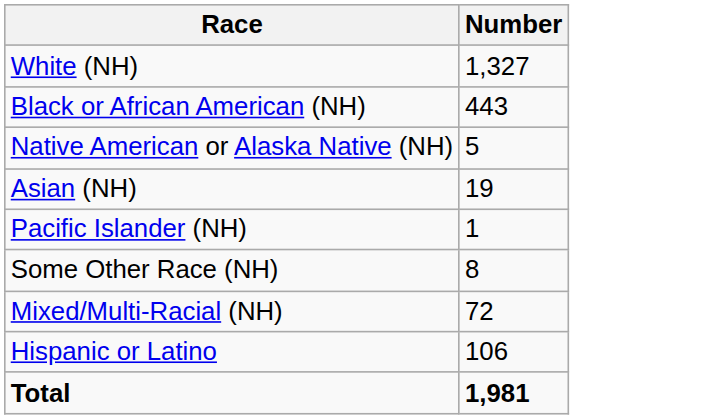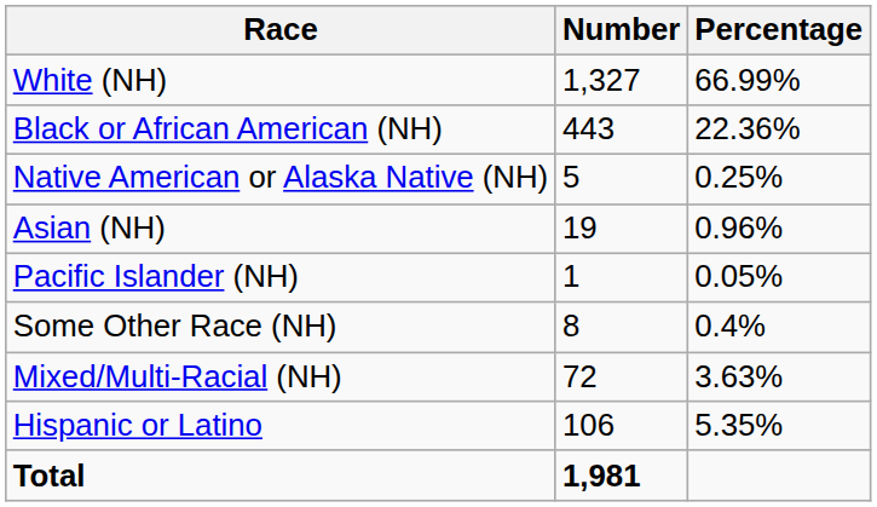+ column: Percentage | 66.99% | 22.36% | 0.25% | 0.96% | 0.05% | 0.4% | 3.63% | 5.35%
